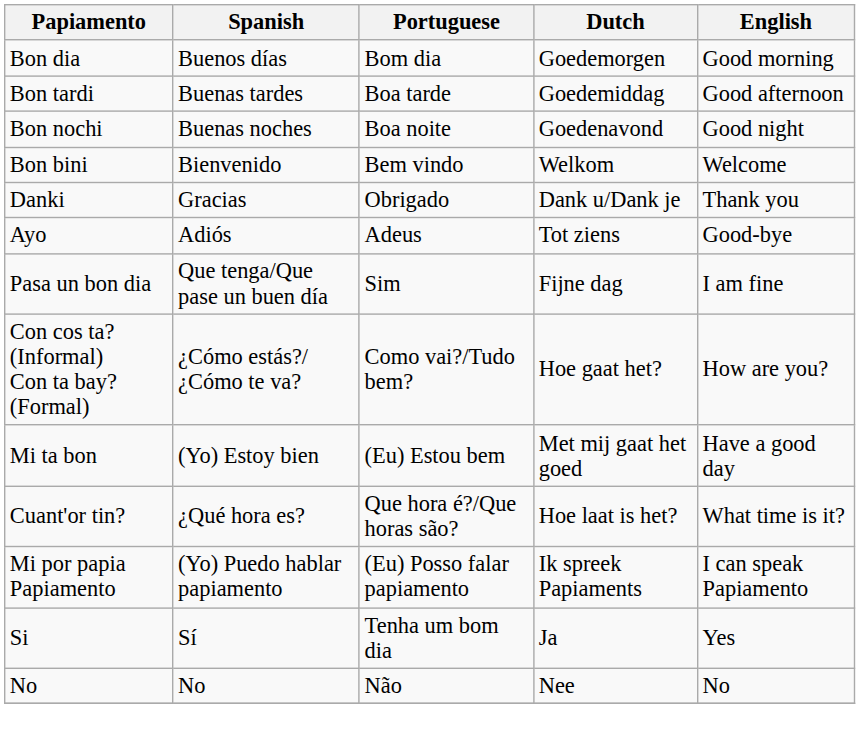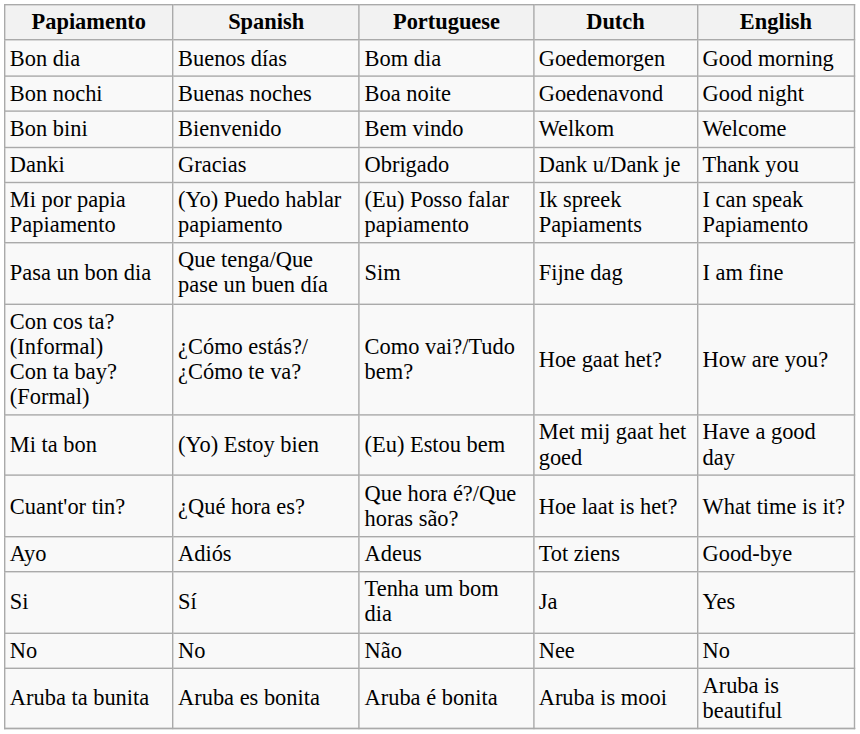- row: Bon tardi | Buenas tardes | Boa tarde | Goedemiddag | Good afternoon
rows swapped: Ayo <-> Mi por papia Papiamento
+ row: Aruba ta bunita | Aruba es bonita | Aruba é bonita | Aruba is mooi | Aruba is beautiful
